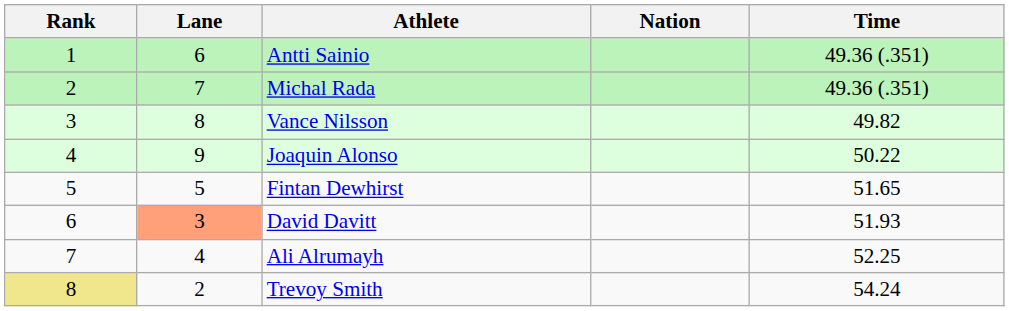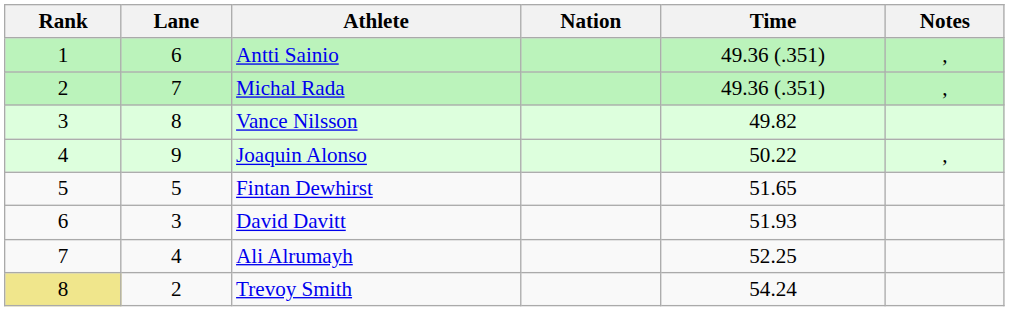+ column: Notes | , | , | ,
David Davitt | Lane: lightsalmon background -> no background
